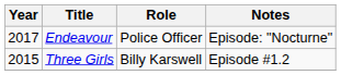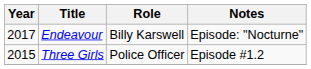Endeavour | Role: Police Officer -> Billy Karswell
Three Girls | Role: Billy Karswell -> Police Officer
